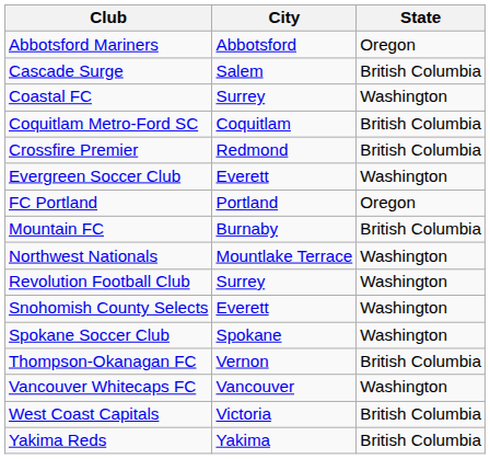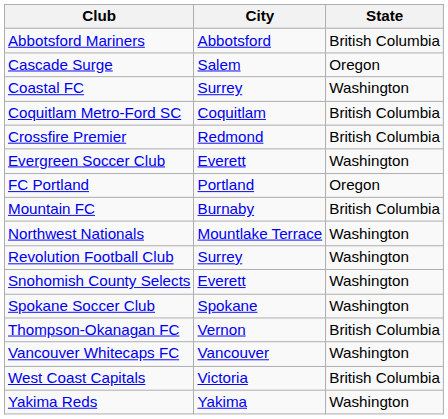Abbotsford Mariners | State: Oregon -> British Columbia
Cascade Surge | State: British Columbia -> Oregon
Yakima Reds | State: British Columbia -> Washington
